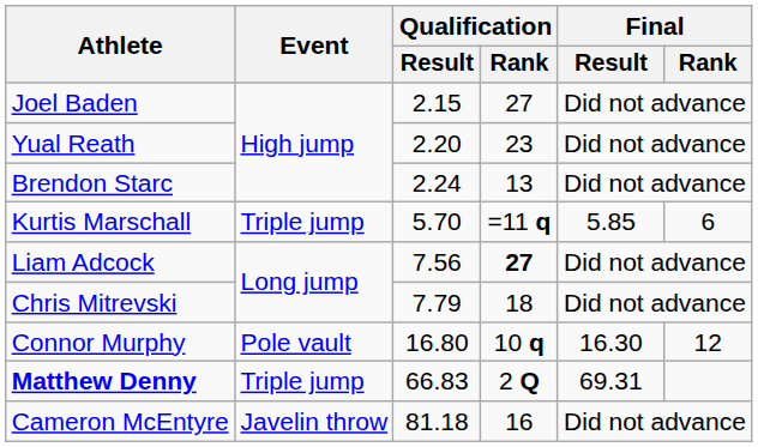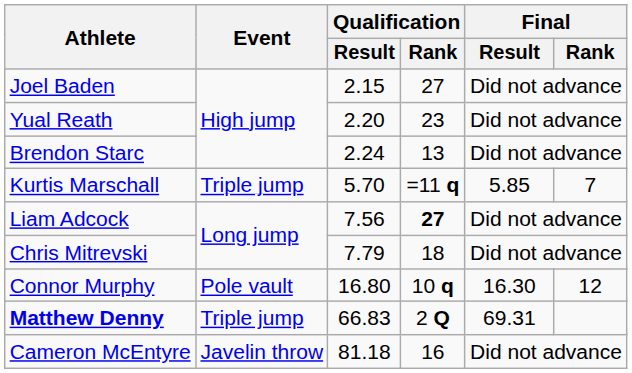Kurtis Marschall | Final / Rank: 6 -> 7
